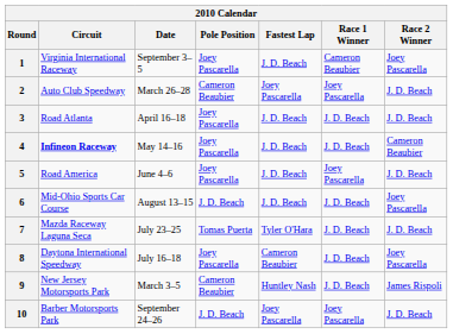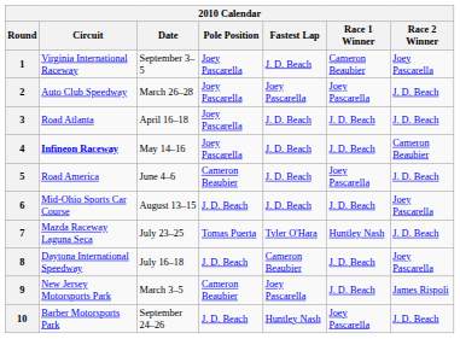2 | Pole Position: Cameron Beaubier -> Joey Pascarella
5 | Pole Position: Joey Pascarella -> Cameron Beaubier
7 | Race 1 Winner: J. D. Beach -> Huntley Nash
8 | Pole Position: Joey Pascarella -> J. D. Beach
9 | Fastest Lap: Huntley Nash -> Joey Pascarella
10 | Fastest Lap: Joey Pascarella -> Huntley Nash
